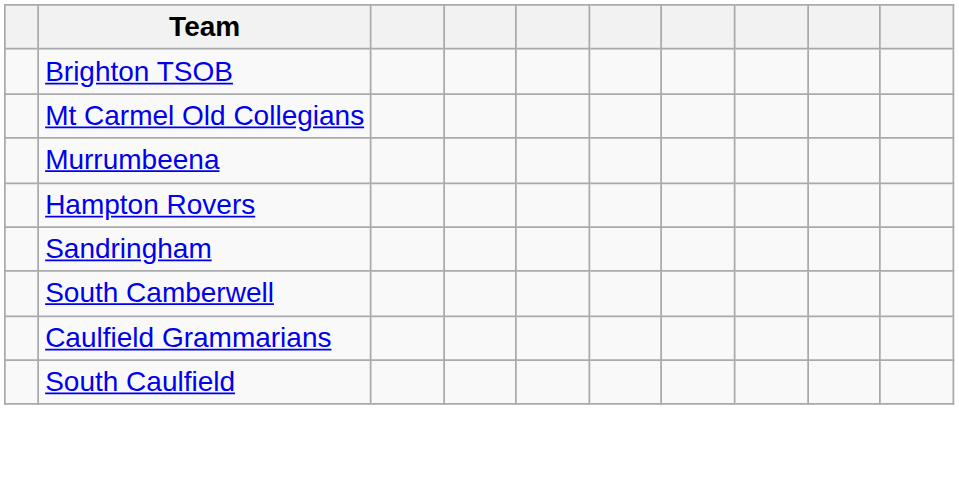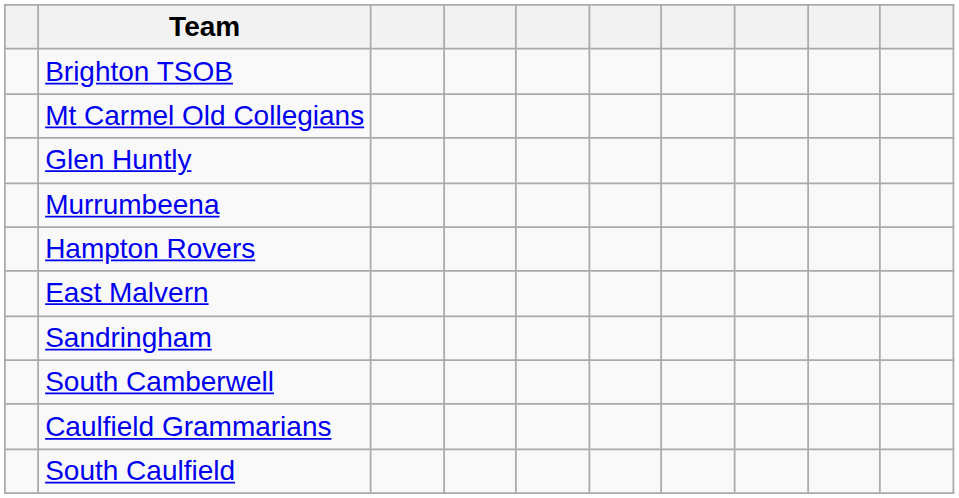+ row: Glen Huntly
+ row: East Malvern
